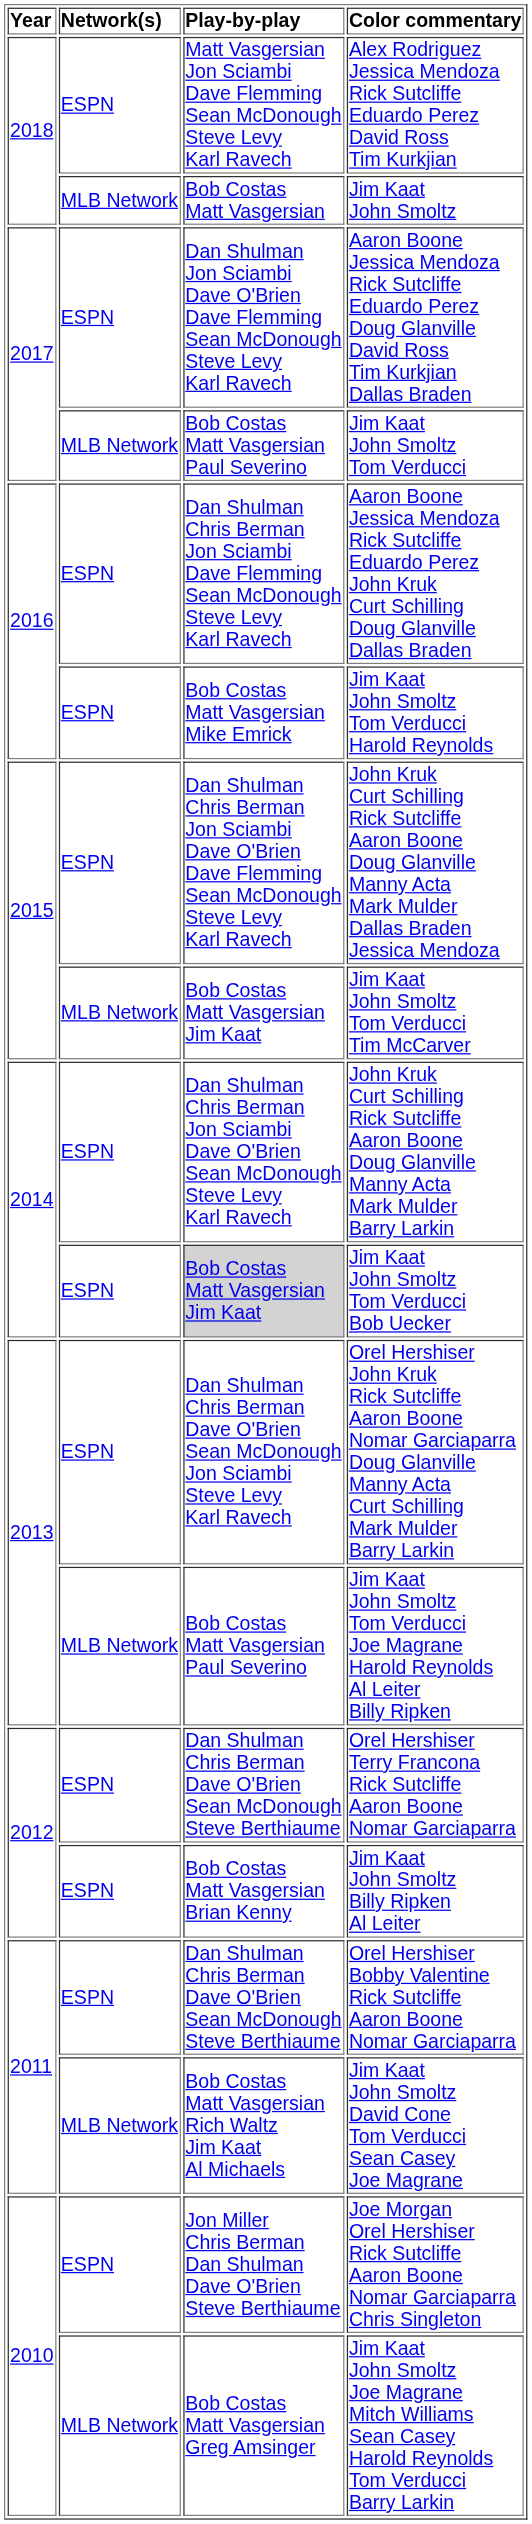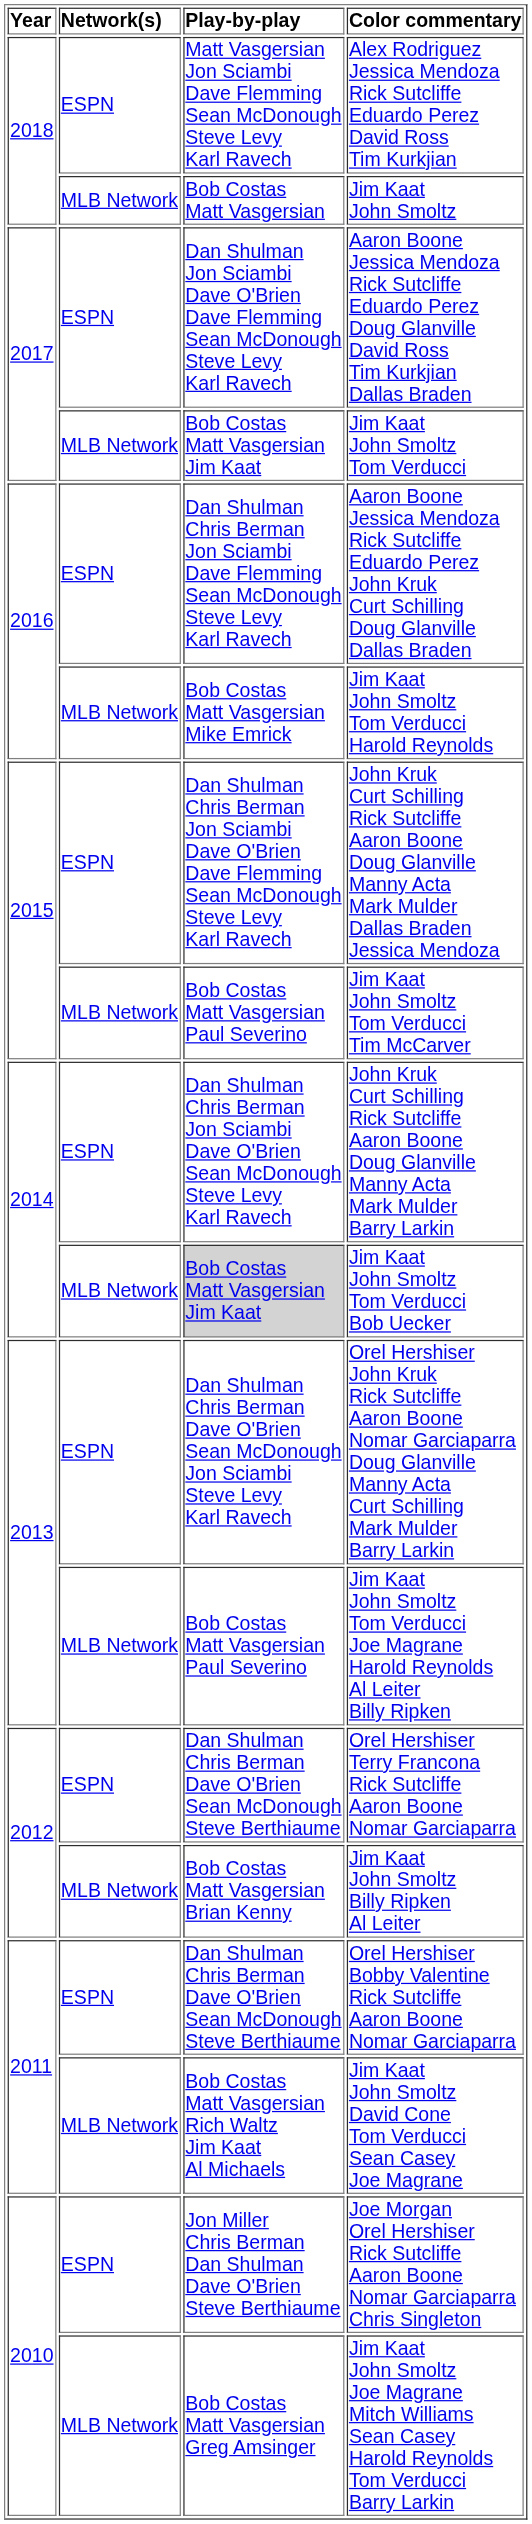Jim Kaat John Smoltz Tom Verducci | Play-by-play: Bob Costas Matt Vasgersian Paul Severino -> Bob Costas Matt Vasgersian Jim Kaat
Jim Kaat John Smoltz Tom Verducci Harold Reynolds | Network(s): ESPN -> MLB Network
Jim Kaat John Smoltz Tom Verducci Tim McCarver | Play-by-play: Bob Costas Matt Vasgersian Jim Kaat -> Bob Costas Matt Vasgersian Paul Severino
Jim Kaat John Smoltz Tom Verducci Bob Uecker | Network(s): ESPN -> MLB Network
Jim Kaat John Smoltz Billy Ripken Al Leiter | Network(s): ESPN -> MLB Network
